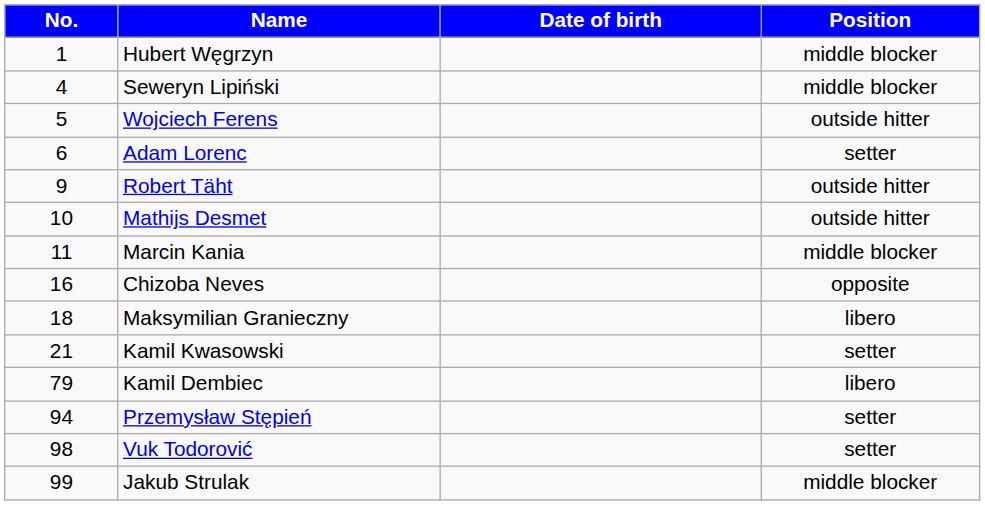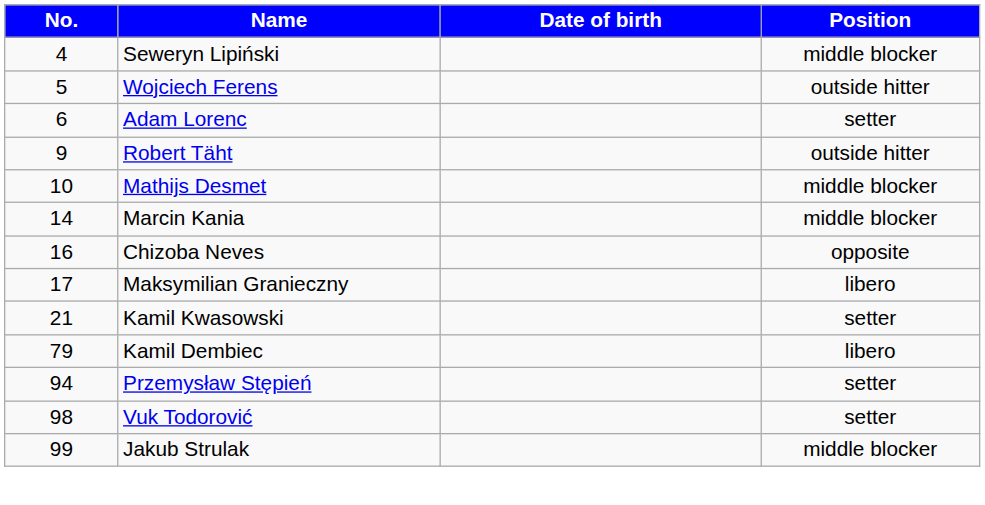- row: 1 | Hubert Węgrzyn | middle blocker
Mathijs Desmet | Position: outside hitter -> middle blocker
Marcin Kania | No.: 11 -> 14
Maksymilian Granieczny | No.: 18 -> 17
